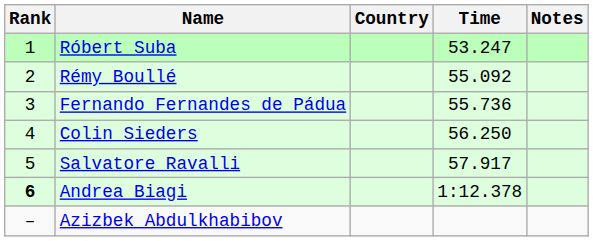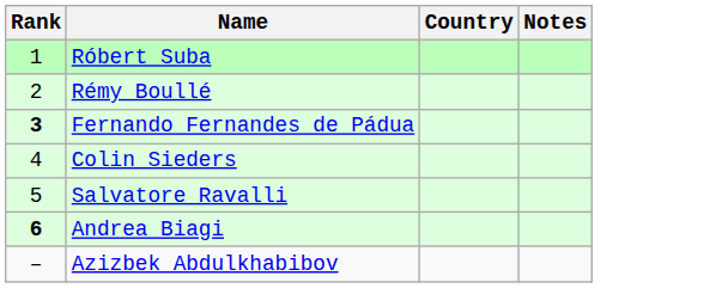- column: Time | 53.247 | 55.092 | 55.736 | 56.250 | 57.917 | 1:12.378
Fernando Fernandes de Pádua | Rank: normal -> bold
